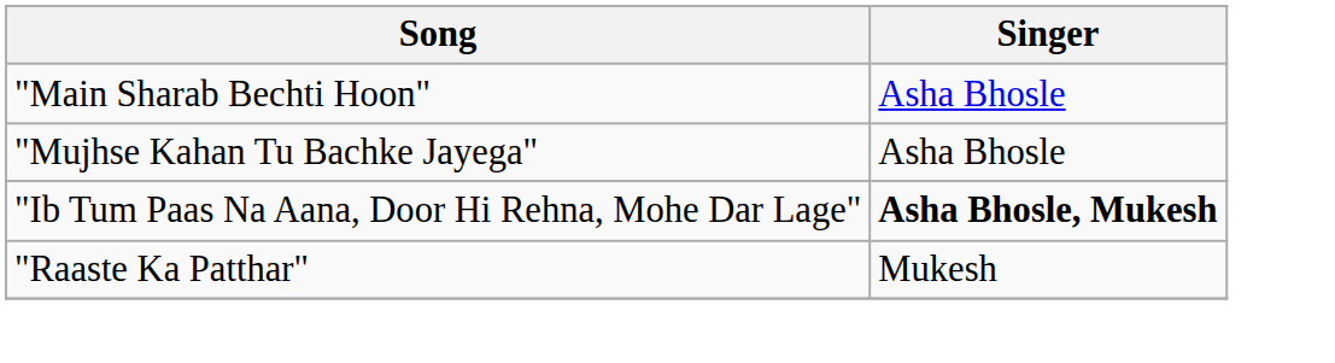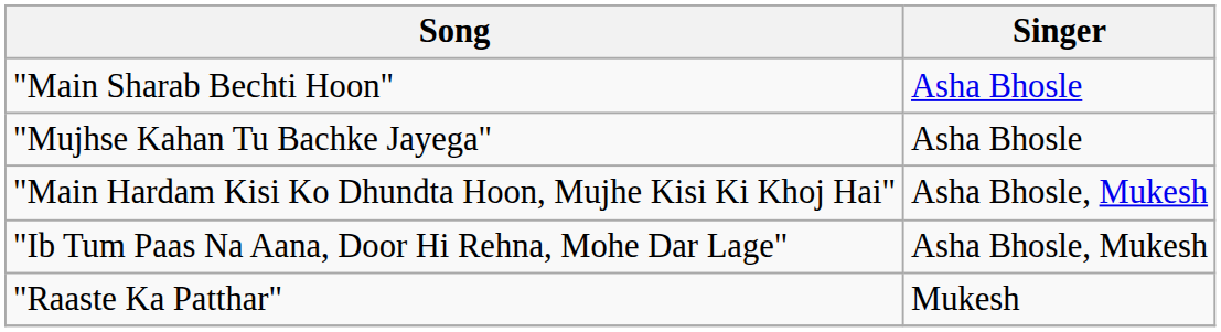+ row: "Main Hardam Kisi Ko Dhundta Hoon, Mujhe Kisi Ki Khoj Hai" | Asha Bhosle, Mukesh
"Ib Tum Paas Na Aana, Door Hi Rehna, Mohe Dar Lage" | Singer: bold -> normal
